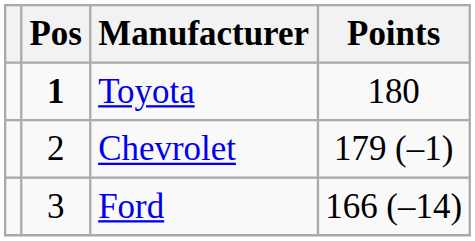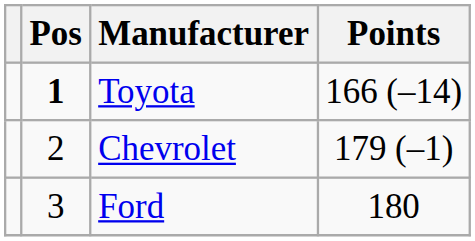Toyota | Points: 180 -> 166 (–14)
Ford | Points: 166 (–14) -> 180
